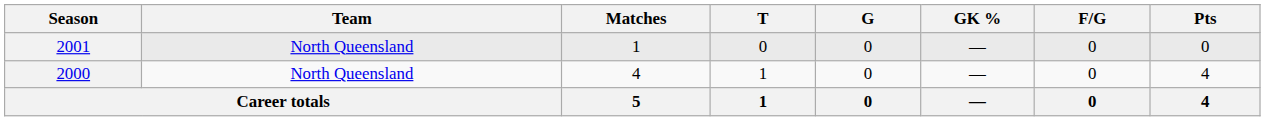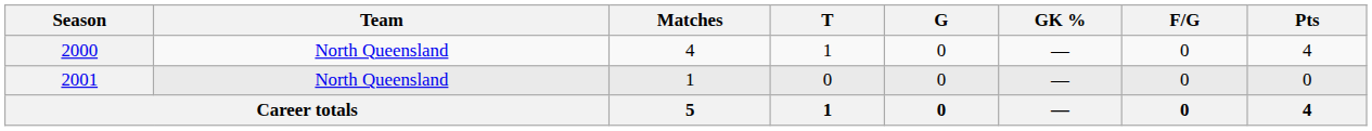rows swapped: 2000 <-> 2001
